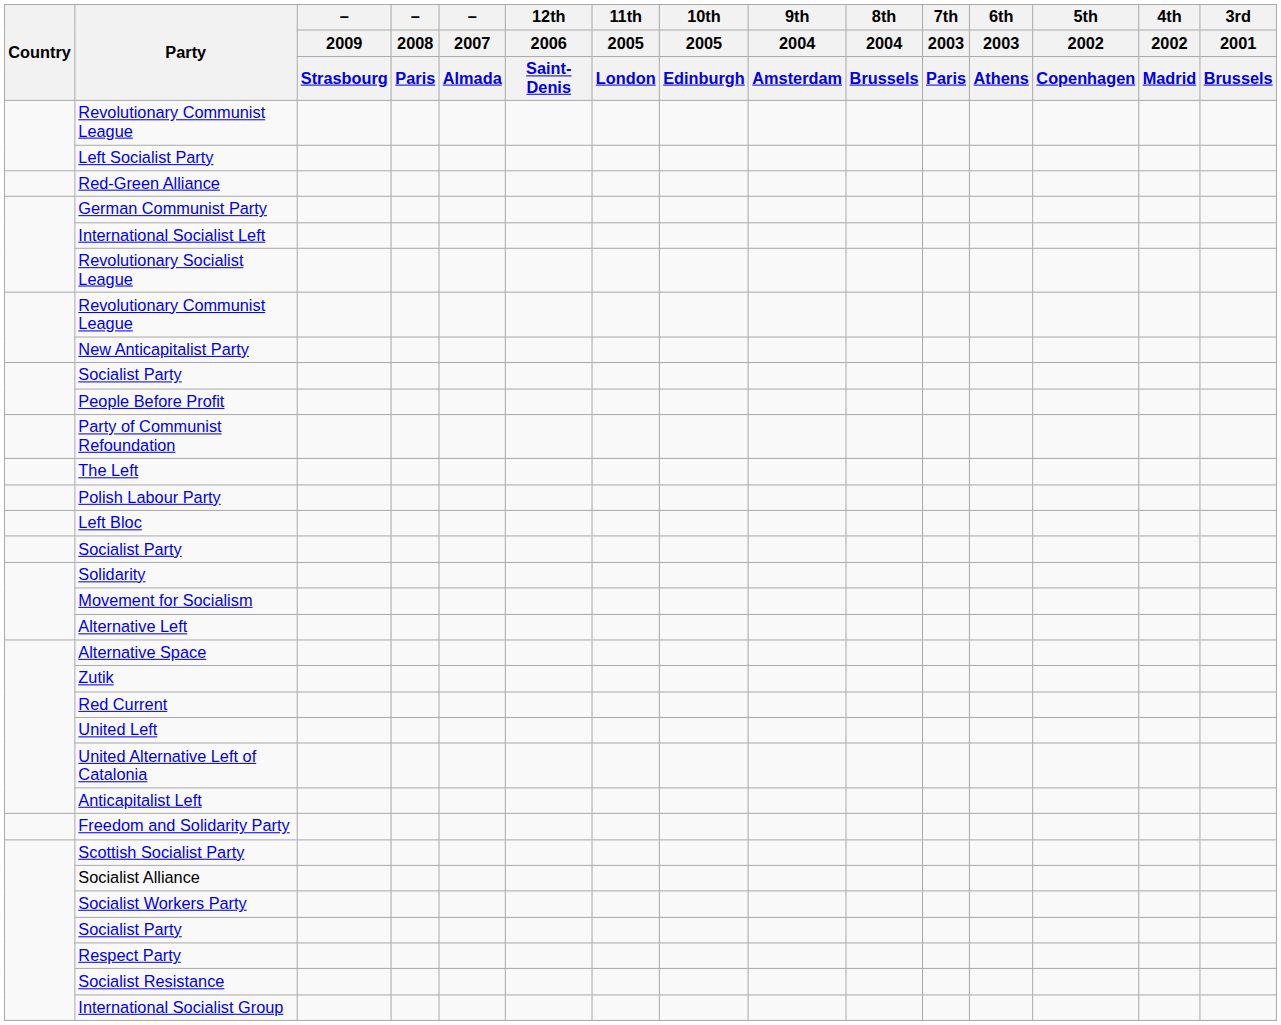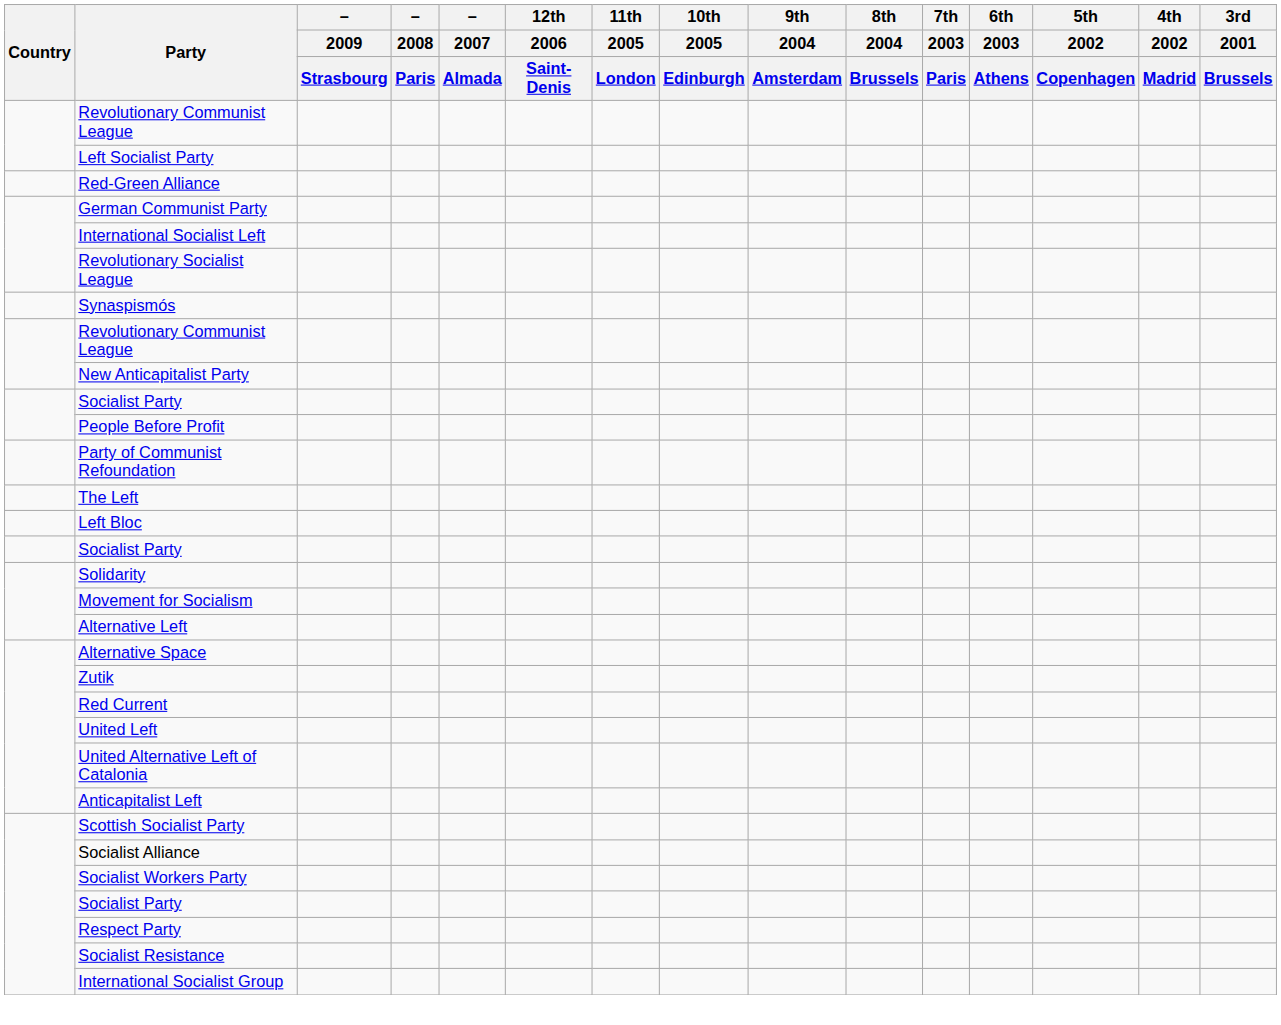+ row: Synaspismós
- row: Polish Labour Party
- row: Freedom and Solidarity Party
